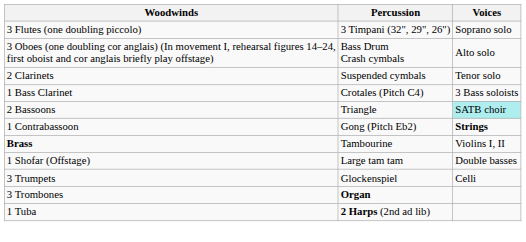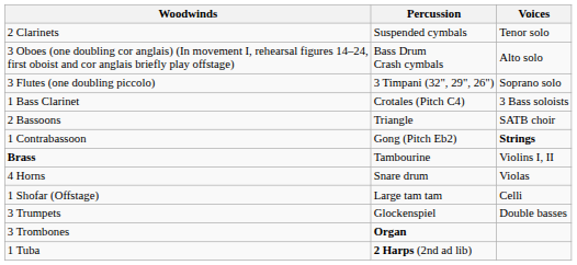rows swapped: 3 Flutes (one doubling piccolo) <-> 2 Clarinets
2 Bassoons | Voices: paleturquoise background -> no background
+ row: 4 Horns | Snare drum | Violas
1 Shofar (Offstage) | Voices: Double basses -> Celli
3 Trumpets | Voices: Celli -> Double basses
